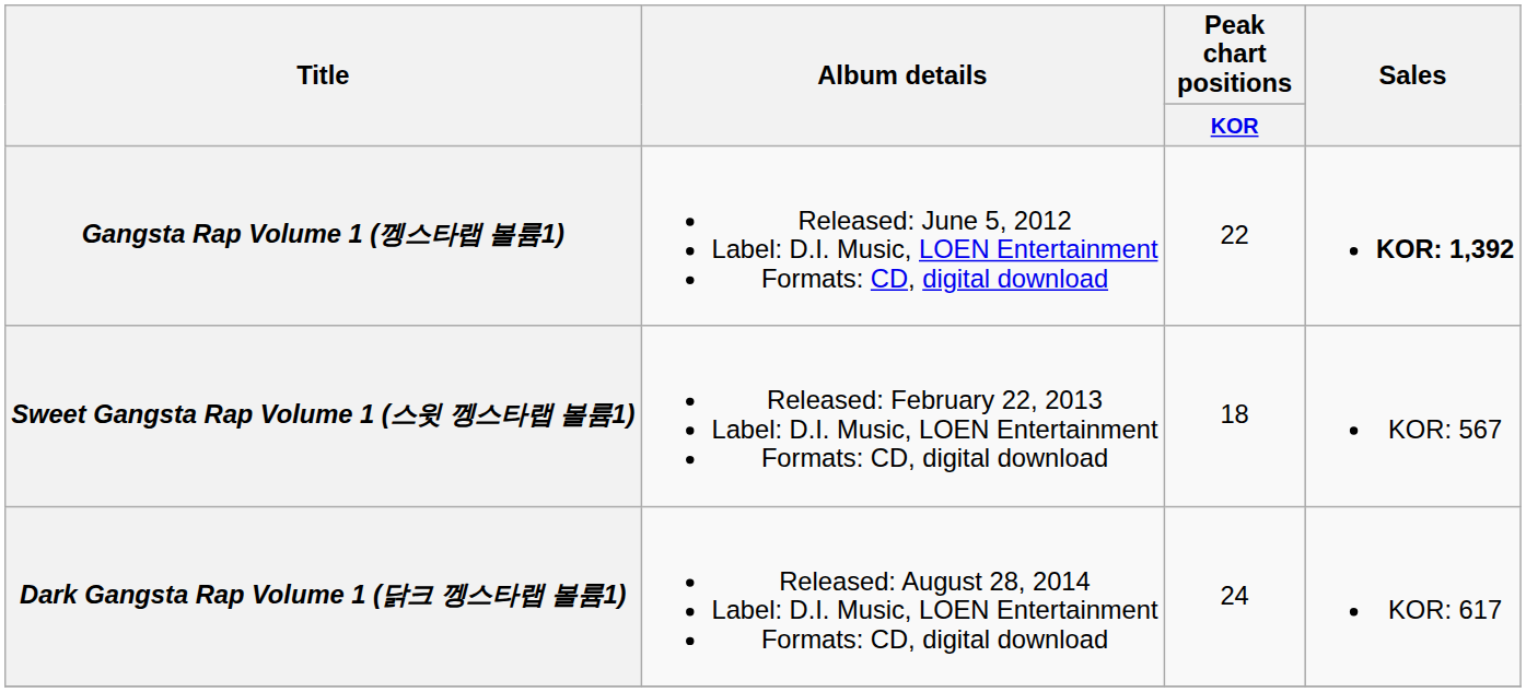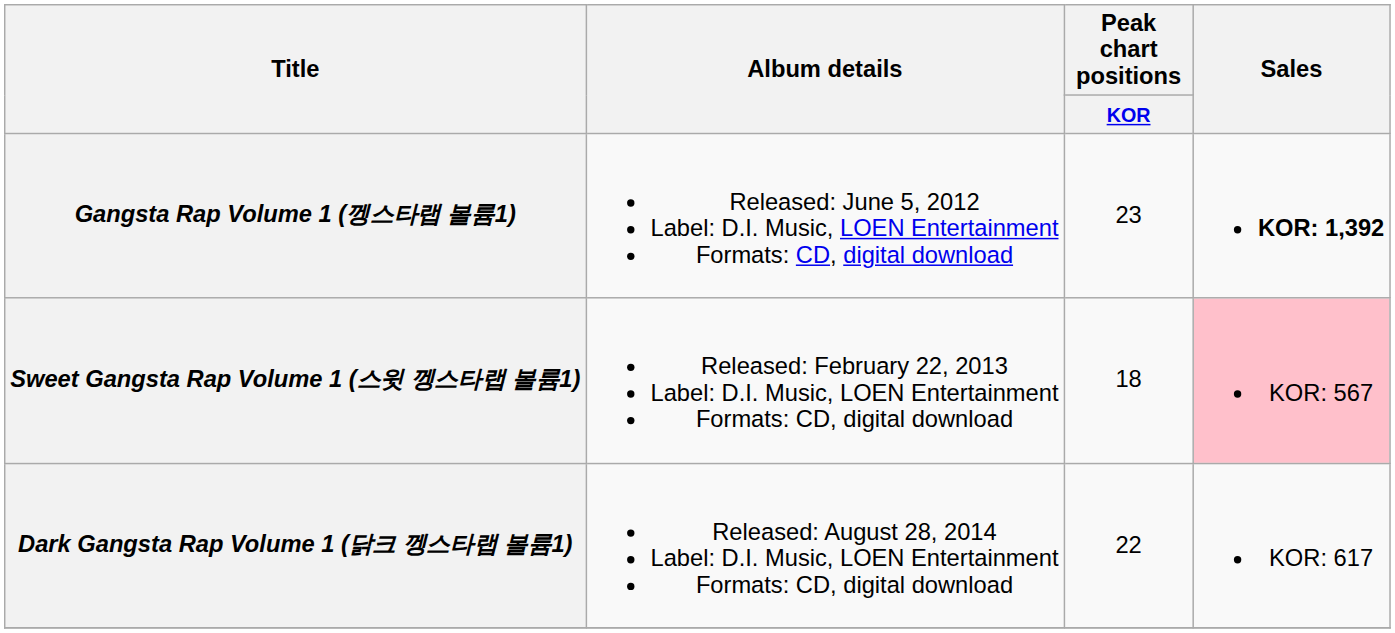Gangsta Rap Volume 1 (껭스타랩 볼륨1) | Peak chart positions / KOR: 22 -> 23
Sweet Gangsta Rap Volume 1 (스윗 껭스타랩 볼륨1) | Sales: no background -> pink background
Dark Gangsta Rap Volume 1 (닭크 껭스타랩 볼륨1) | Peak chart positions / KOR: 24 -> 22
